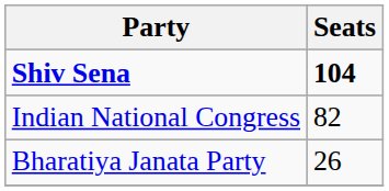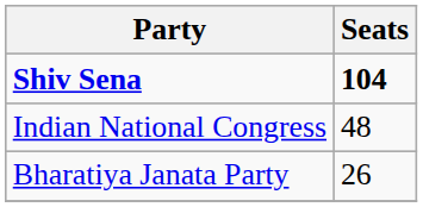Indian National Congress | Seats: 82 -> 48
